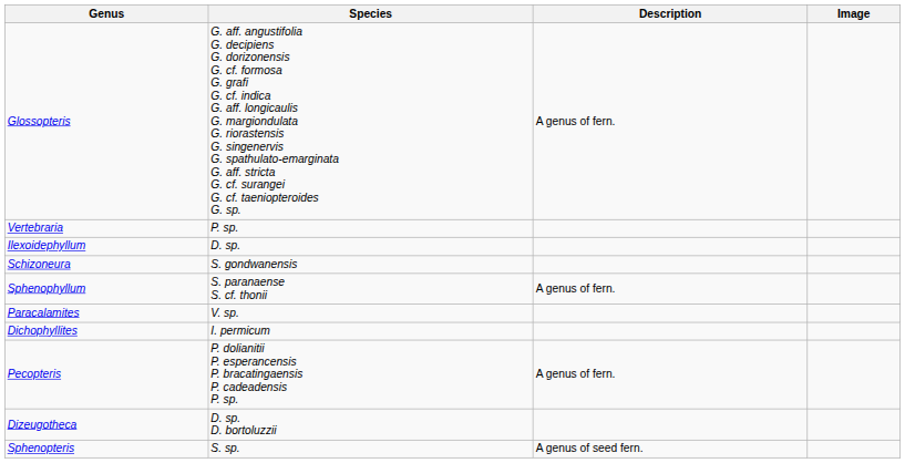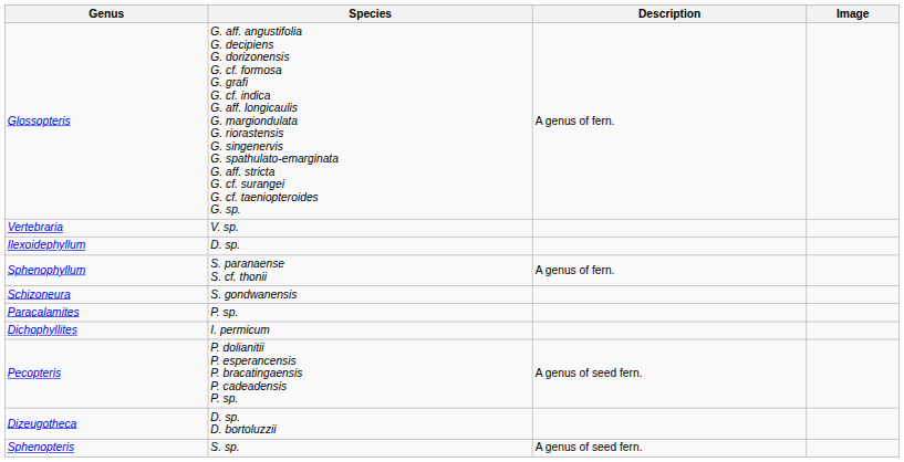Vertebraria | Species: P. sp. -> V. sp.
rows swapped: Sphenophyllum <-> Schizoneura
Paracalamites | Species: V. sp. -> P. sp.
Pecopteris | Description: A genus of fern. -> A genus of seed fern.
